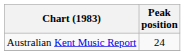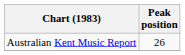Australian Kent Music Report | Peak position: 24 -> 26
